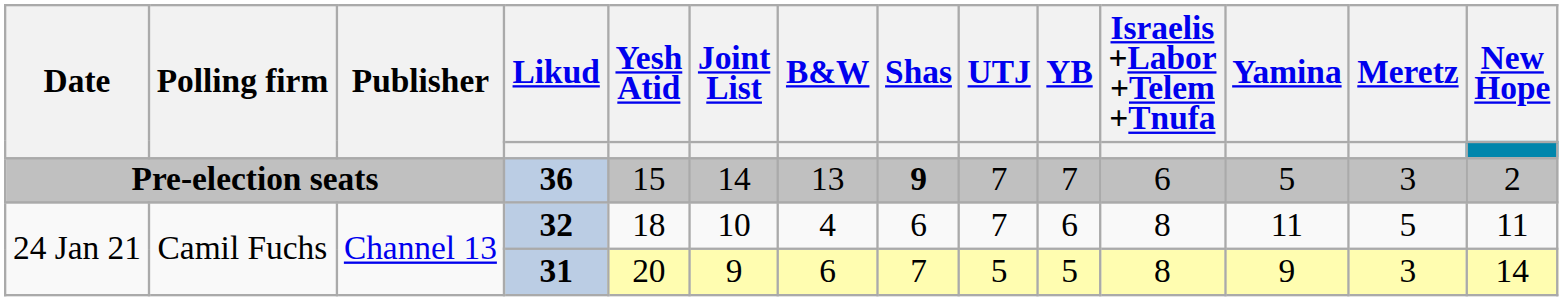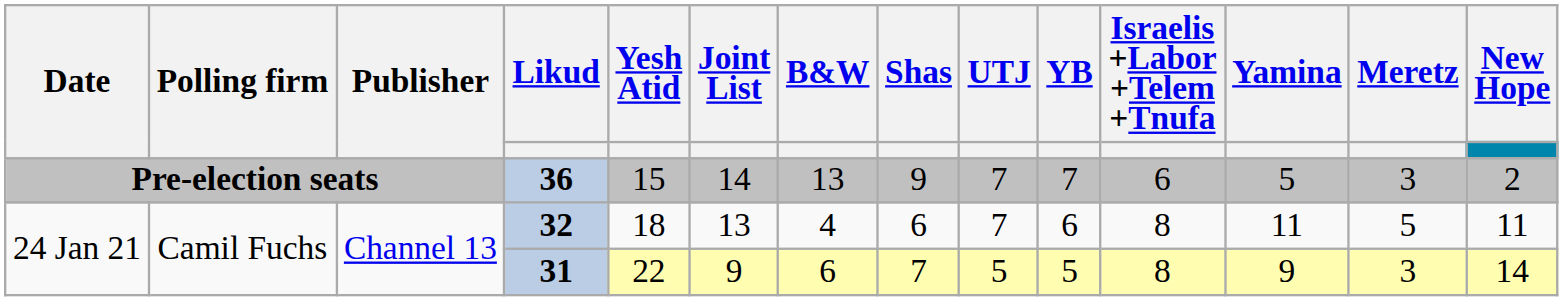36 | Shas: bold -> normal
32 | Joint List: 10 -> 13
31 | Yesh Atid: 20 -> 22
